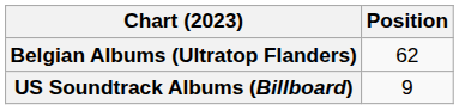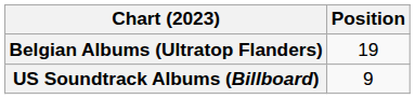Belgian Albums (Ultratop Flanders) | Position: 62 -> 19
